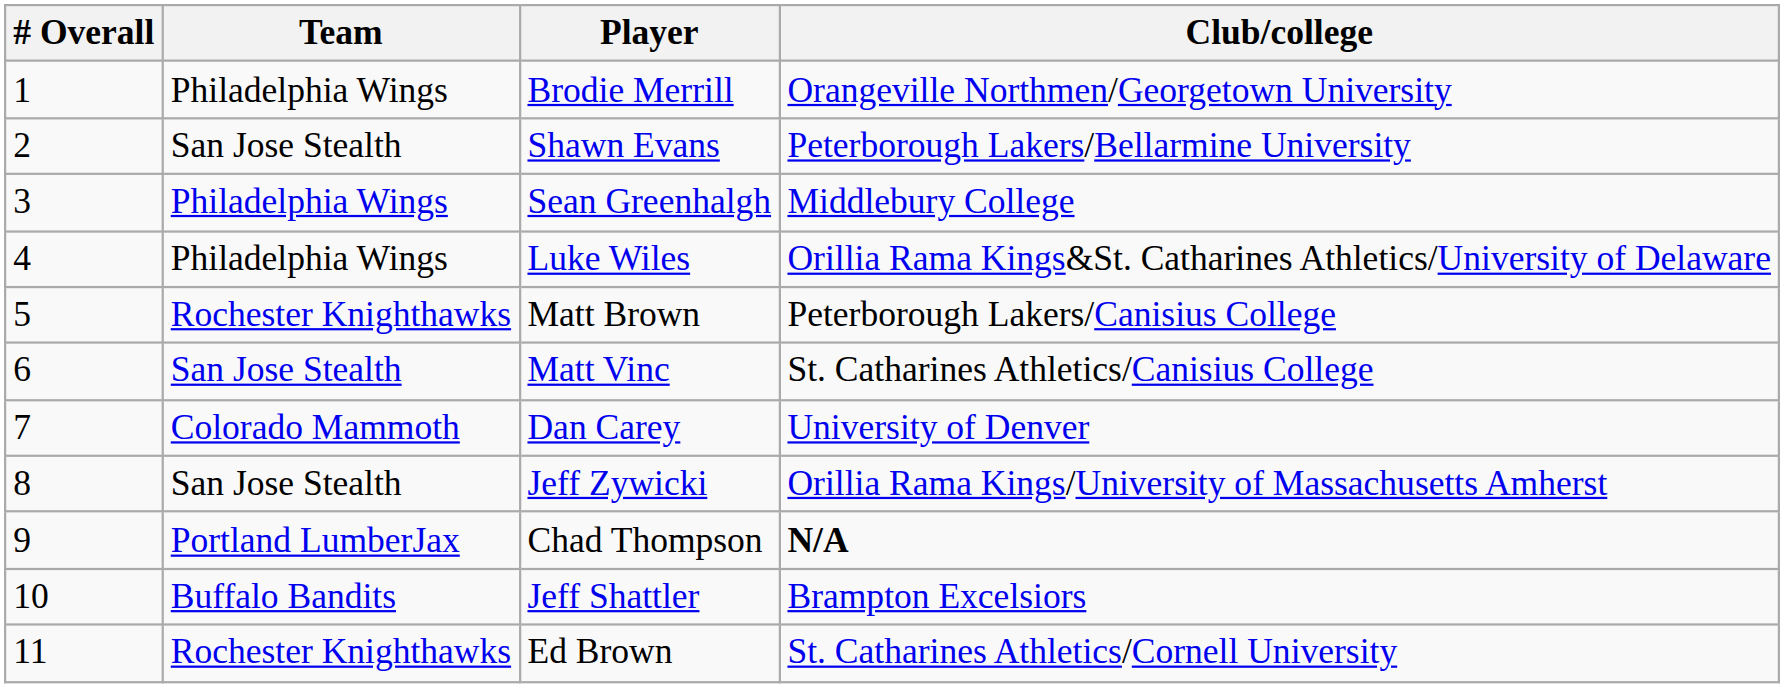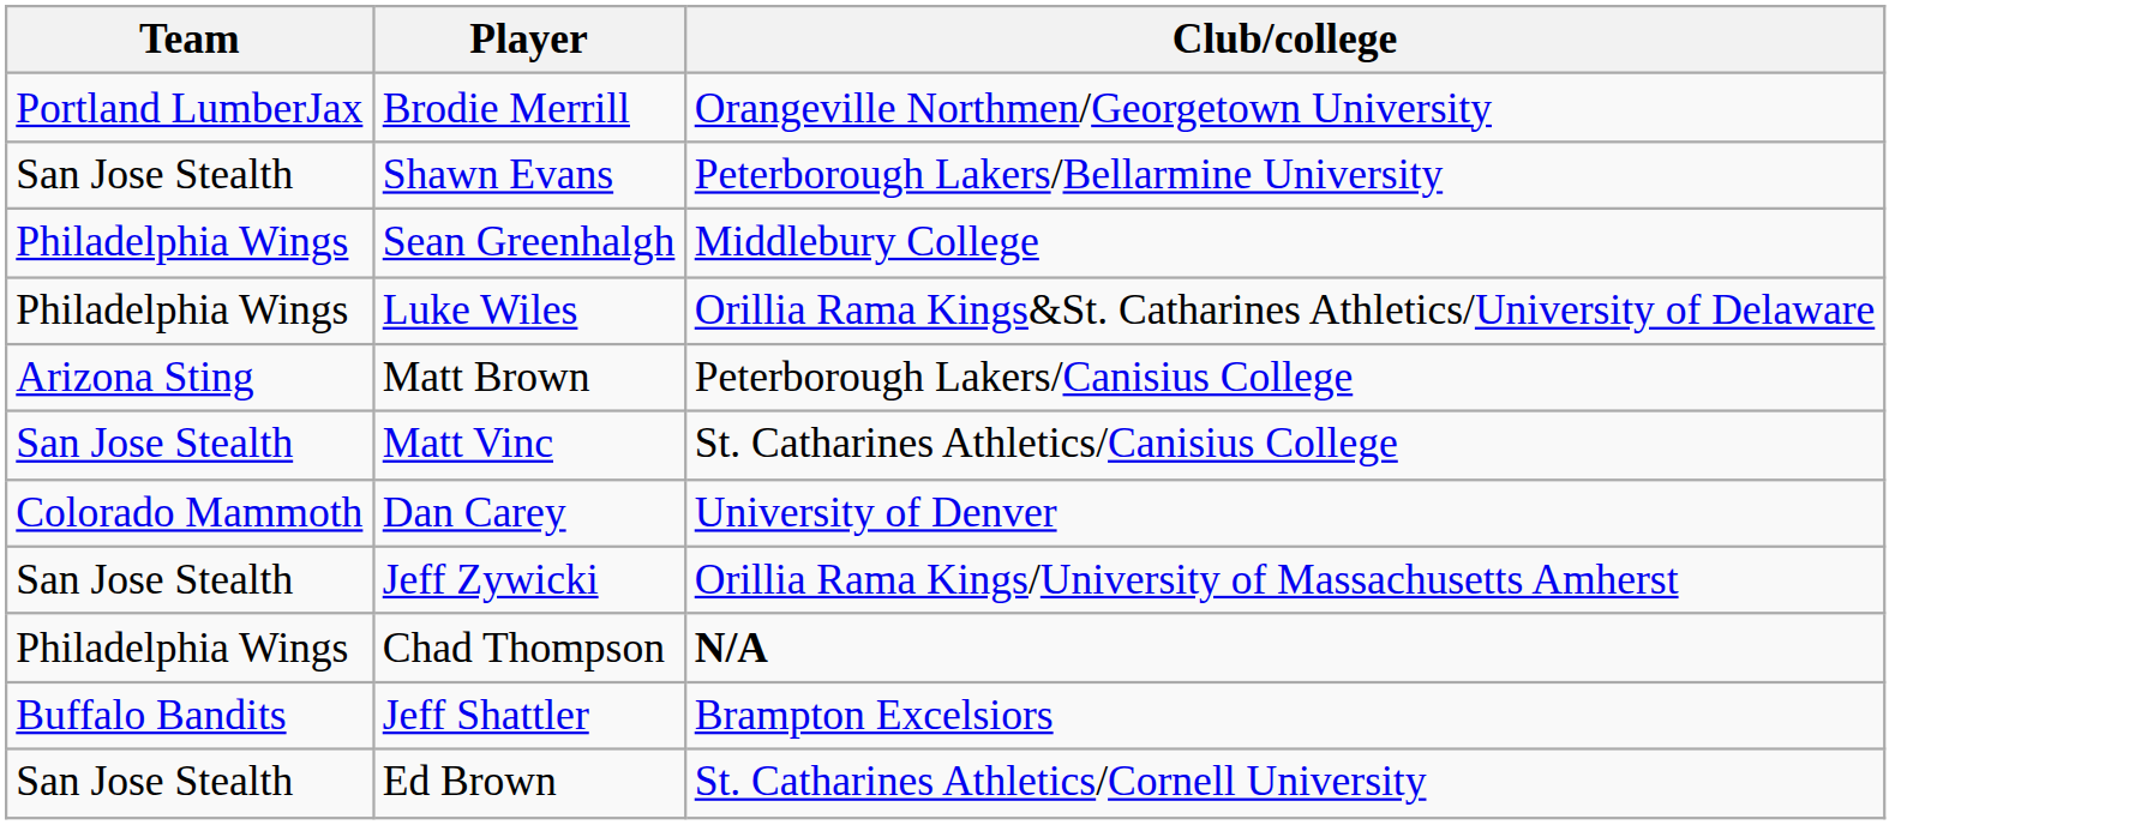- column: # Overall | 1 | 2 | 3 | 4 | 5 | 6 | 7 | 8 | 9 | 10 | 11
Brodie Merrill | Team: Philadelphia Wings -> Portland LumberJax
Matt Brown | Team: Rochester Knighthawks -> Arizona Sting
Chad Thompson | Team: Portland LumberJax -> Philadelphia Wings
Ed Brown | Team: Rochester Knighthawks -> San Jose Stealth
